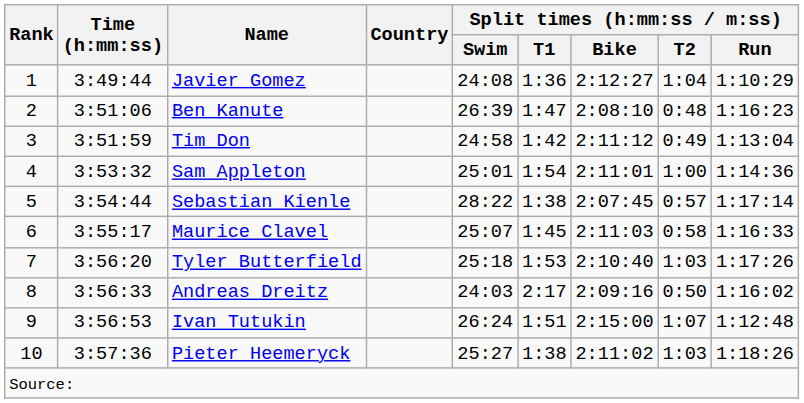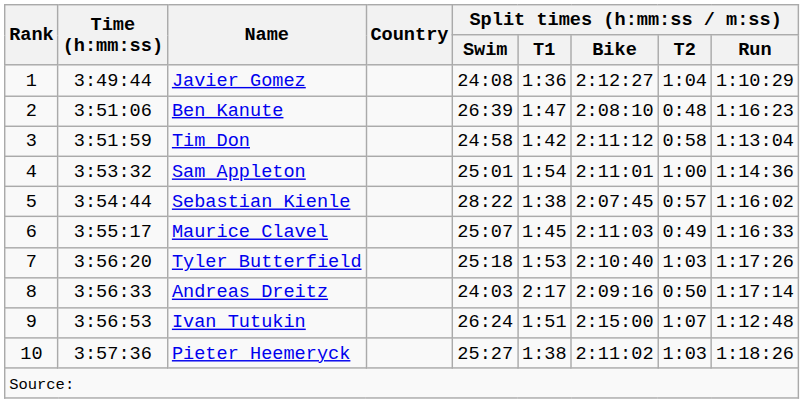Tim Don | Split times (h:mm:ss / m:ss) / T2: 0:49 -> 0:58
Sebastian Kienle | Split times (h:mm:ss / m:ss) / Run: 1:17:14 -> 1:16:02
Maurice Clavel | Split times (h:mm:ss / m:ss) / T2: 0:58 -> 0:49
Andreas Dreitz | Split times (h:mm:ss / m:ss) / Run: 1:16:02 -> 1:17:14
